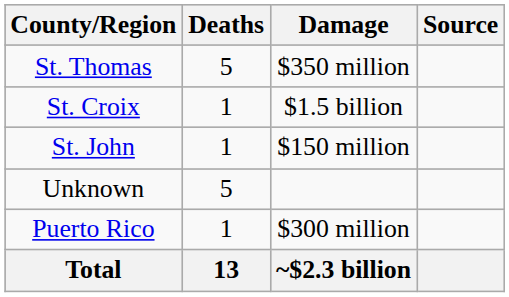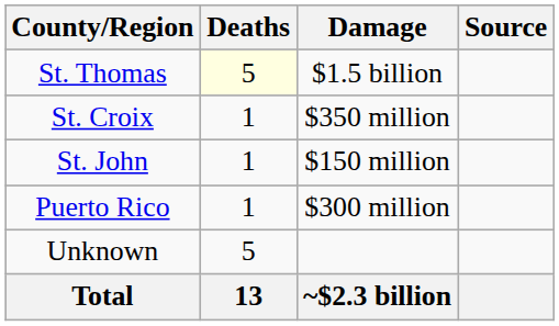St. Thomas | Deaths: no background -> lightyellow background
St. Thomas | Damage: $350 million -> $1.5 billion
St. Croix | Damage: $1.5 billion -> $350 million
rows swapped: Puerto Rico <-> Unknown
